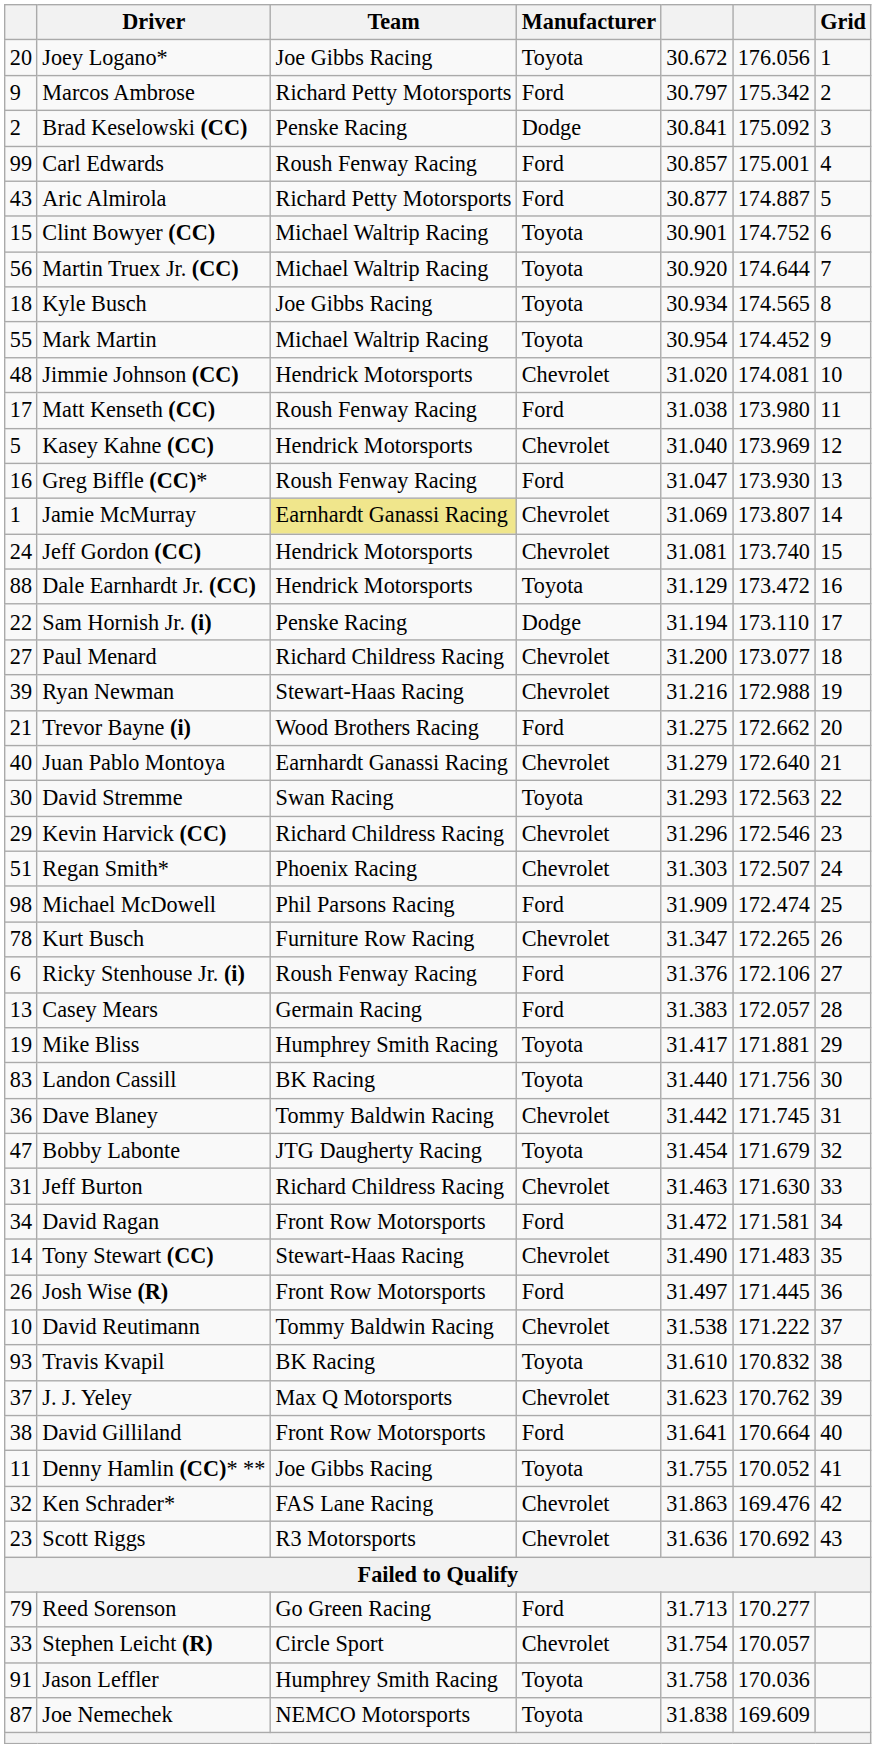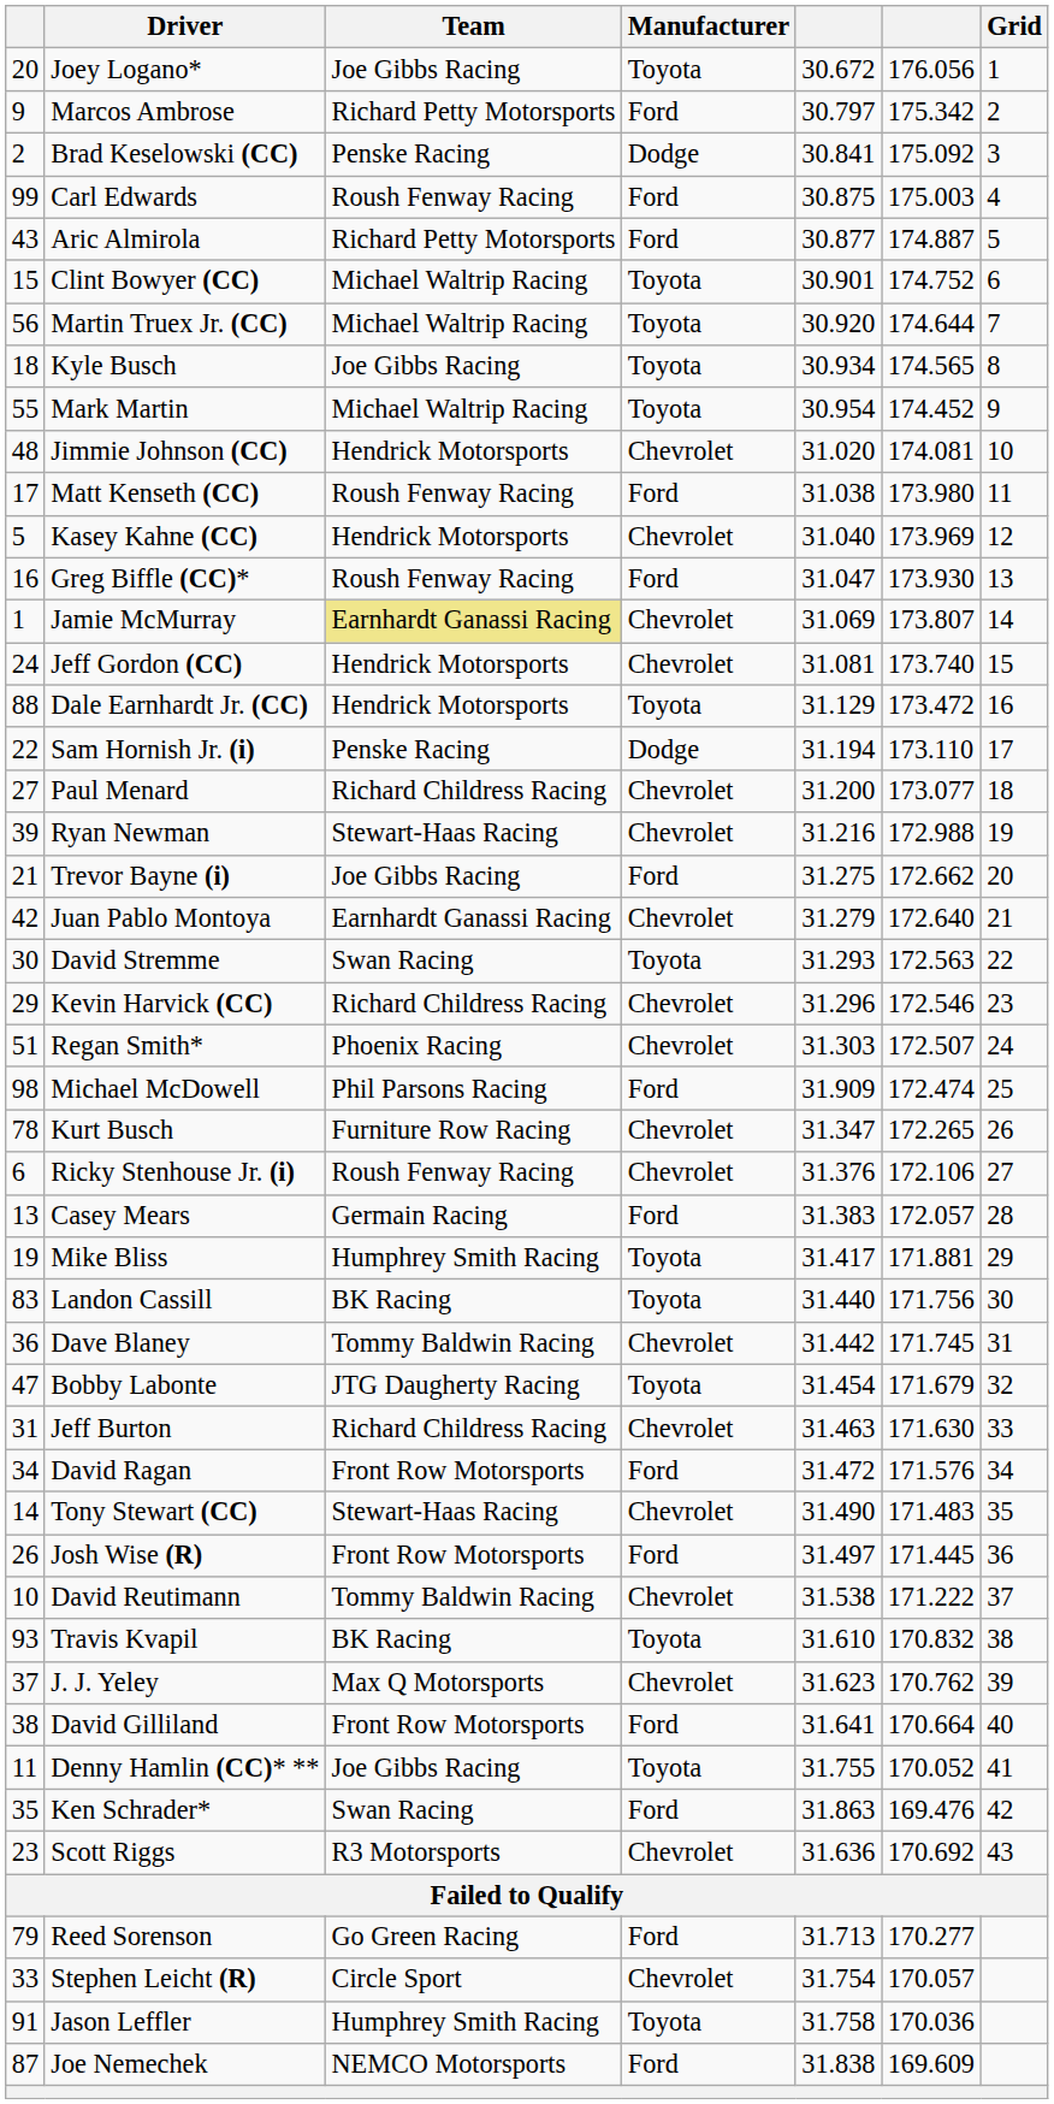Carl Edwards | column 5: 30.857 -> 30.875
Carl Edwards | column 6: 175.001 -> 175.003
Trevor Bayne (i) | Team: Wood Brothers Racing -> Joe Gibbs Racing
Juan Pablo Montoya | column 1: 40 -> 42
Ricky Stenhouse Jr. (i) | Manufacturer: Ford -> Chevrolet
David Ragan | column 6: 171.581 -> 171.576
Ken Schrader* | column 1: 32 -> 35
Ken Schrader* | Team: FAS Lane Racing -> Swan Racing
Ken Schrader* | Manufacturer: Chevrolet -> Ford
Joe Nemechek | Manufacturer: Toyota -> Ford
